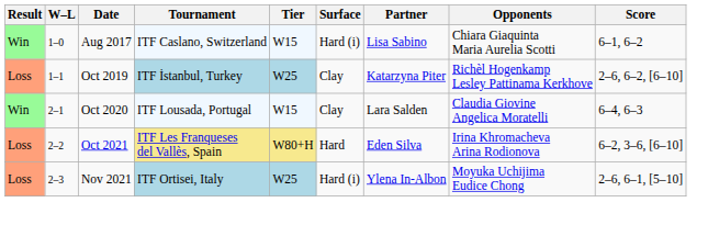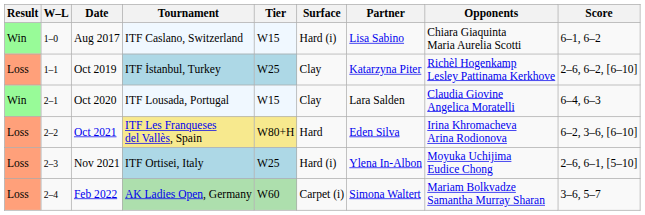+ row: Loss | 2–4 | Feb 2022 | AK Ladies Open, Germany | W60 | Carpet (i) | Simona Waltert | Mariam Bolkvadze Samantha Murray Sharan | 3–6, 5–7
